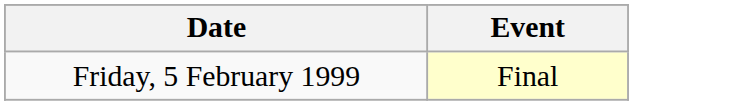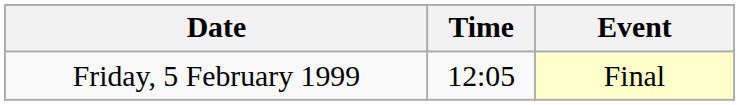+ column: Time | 12:05
